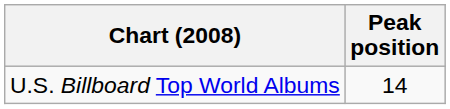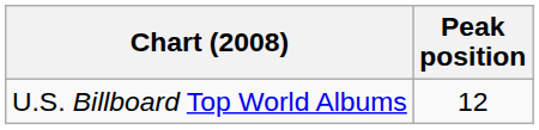U.S. Billboard Top World Albums | Peak position: 14 -> 12
